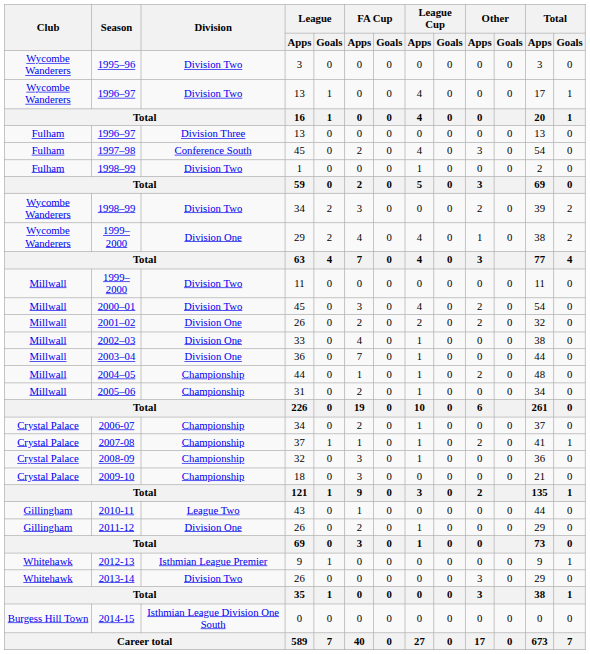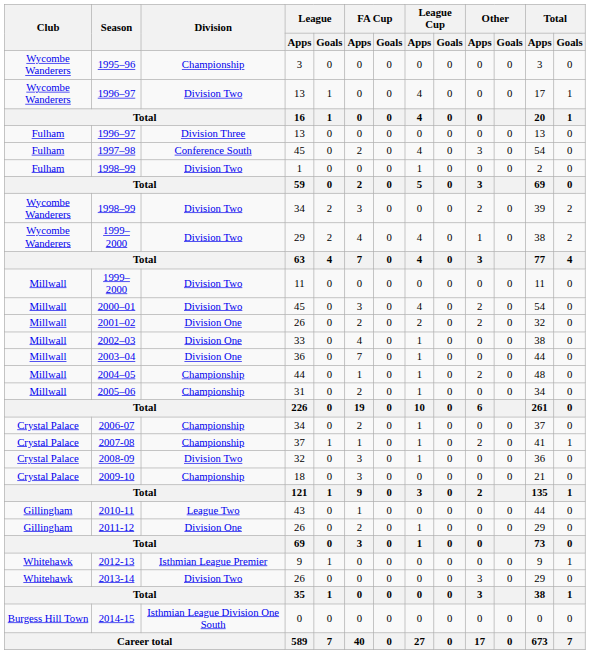1995–96 | Division: Division Two -> Championship
Wycombe Wanderers / 1999–2000 | Division: Division One -> Division Two
2008-09 | Division: Championship -> Division Two
